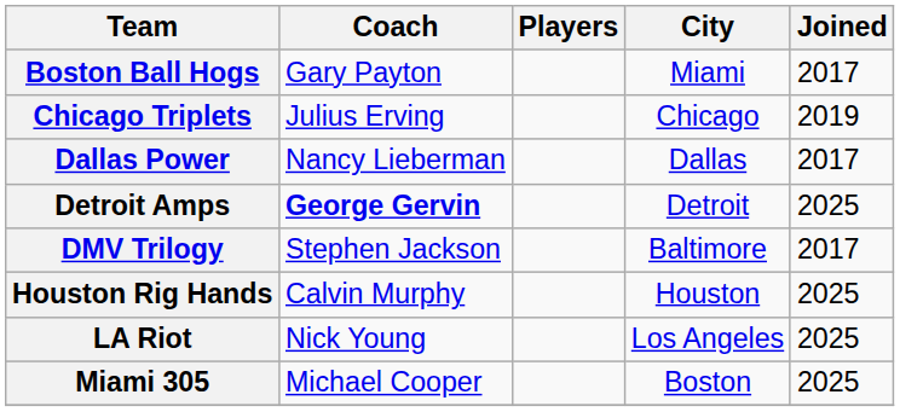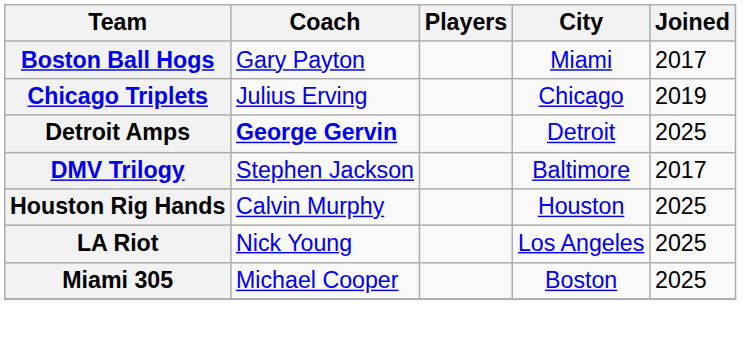- row: Dallas Power | Nancy Lieberman | Dallas | 2017
